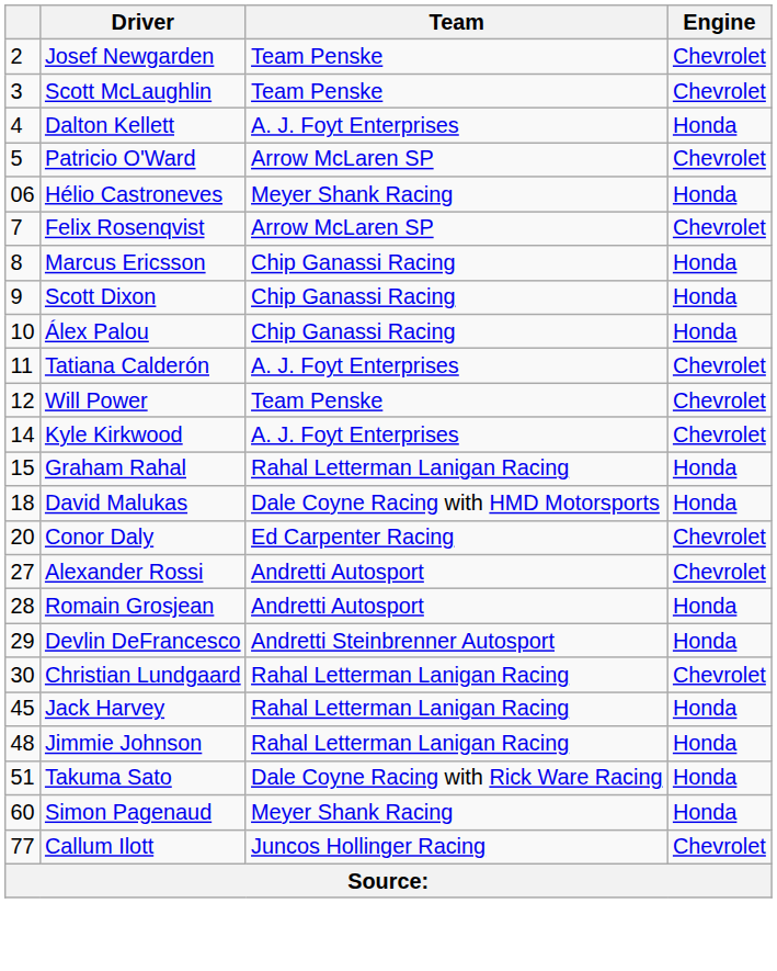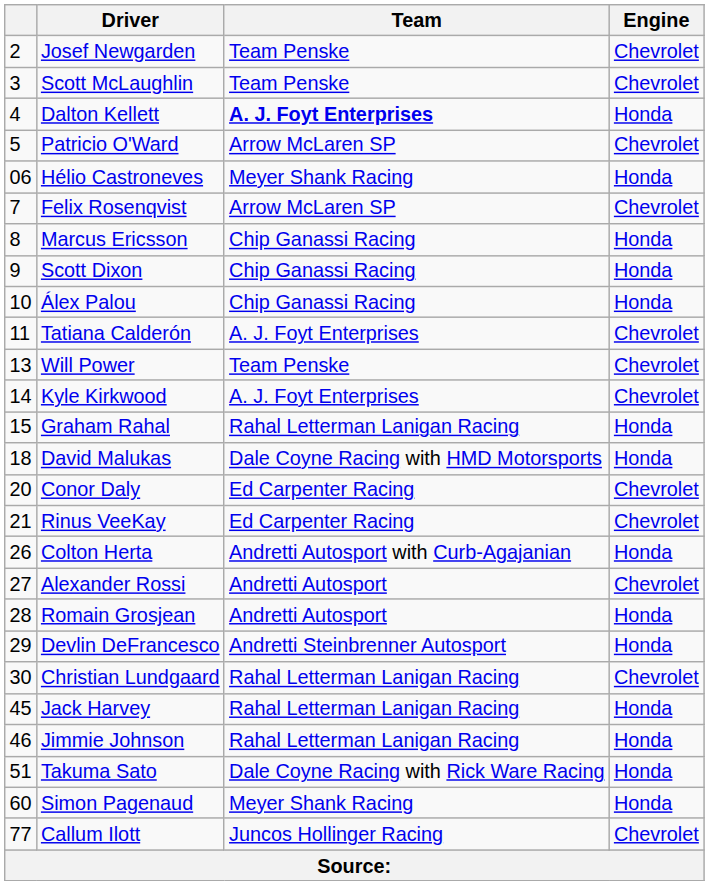Dalton Kellett | Team: normal -> bold
Will Power | column 1: 12 -> 13
+ row: 21 | Rinus VeeKay | Ed Carpenter Racing | Chevrolet
+ row: 26 | Colton Herta | Andretti Autosport with Curb-Agajanian | Honda
Jimmie Johnson | column 1: 48 -> 46
